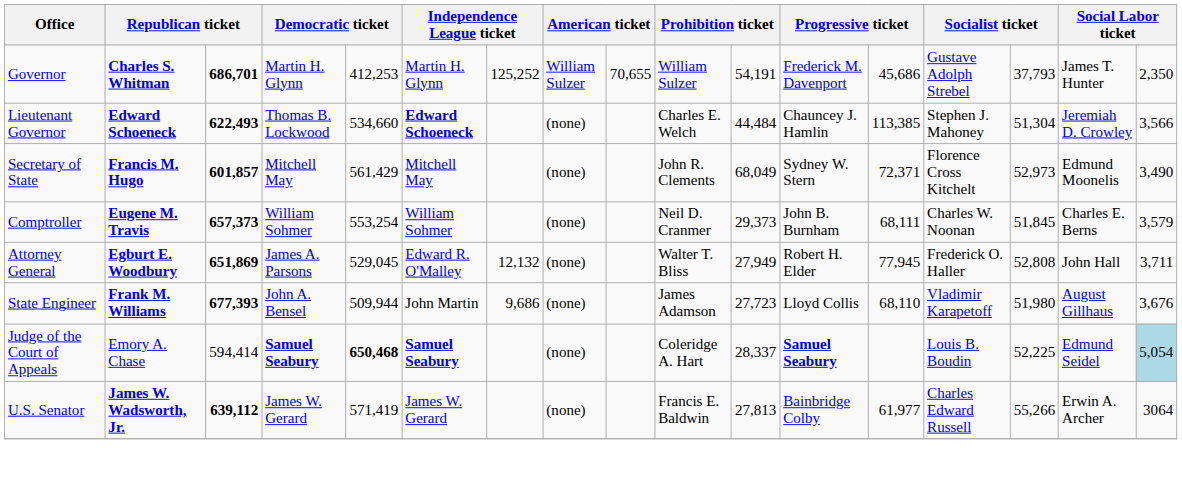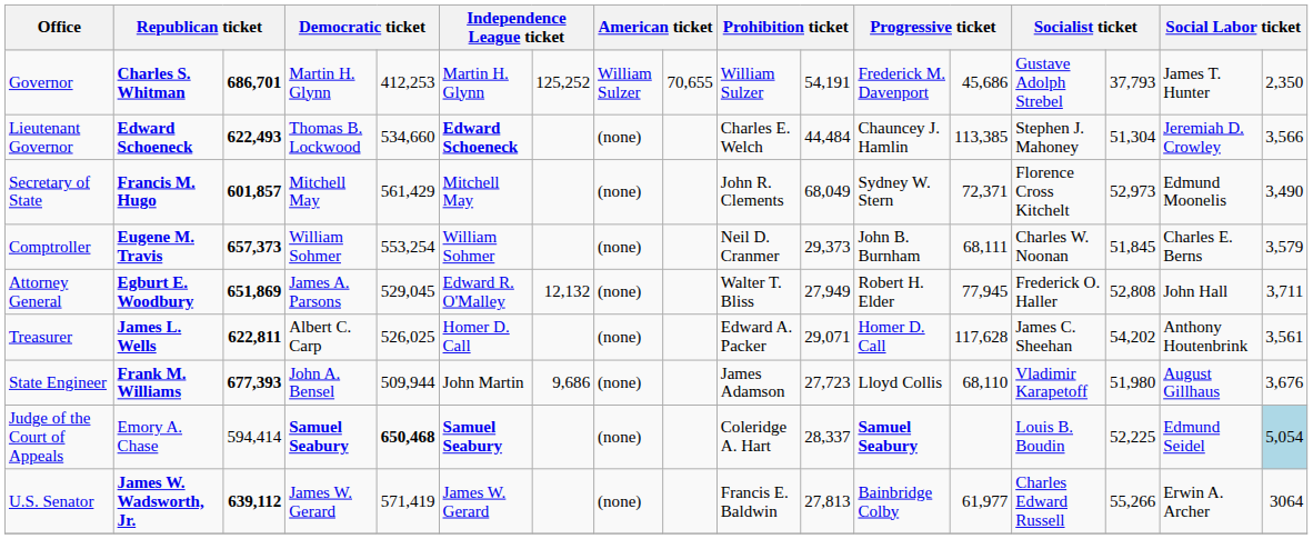+ row: Treasurer | James L. Wells | 622,811 | Albert C. Carp | 526,025 | Homer D. Call | (none) | Edward A. Packer | 29,071 | Homer D. Call | 117,628 | James C. Sheehan | 54,202 | Anthony Houtenbrink | 3,561
